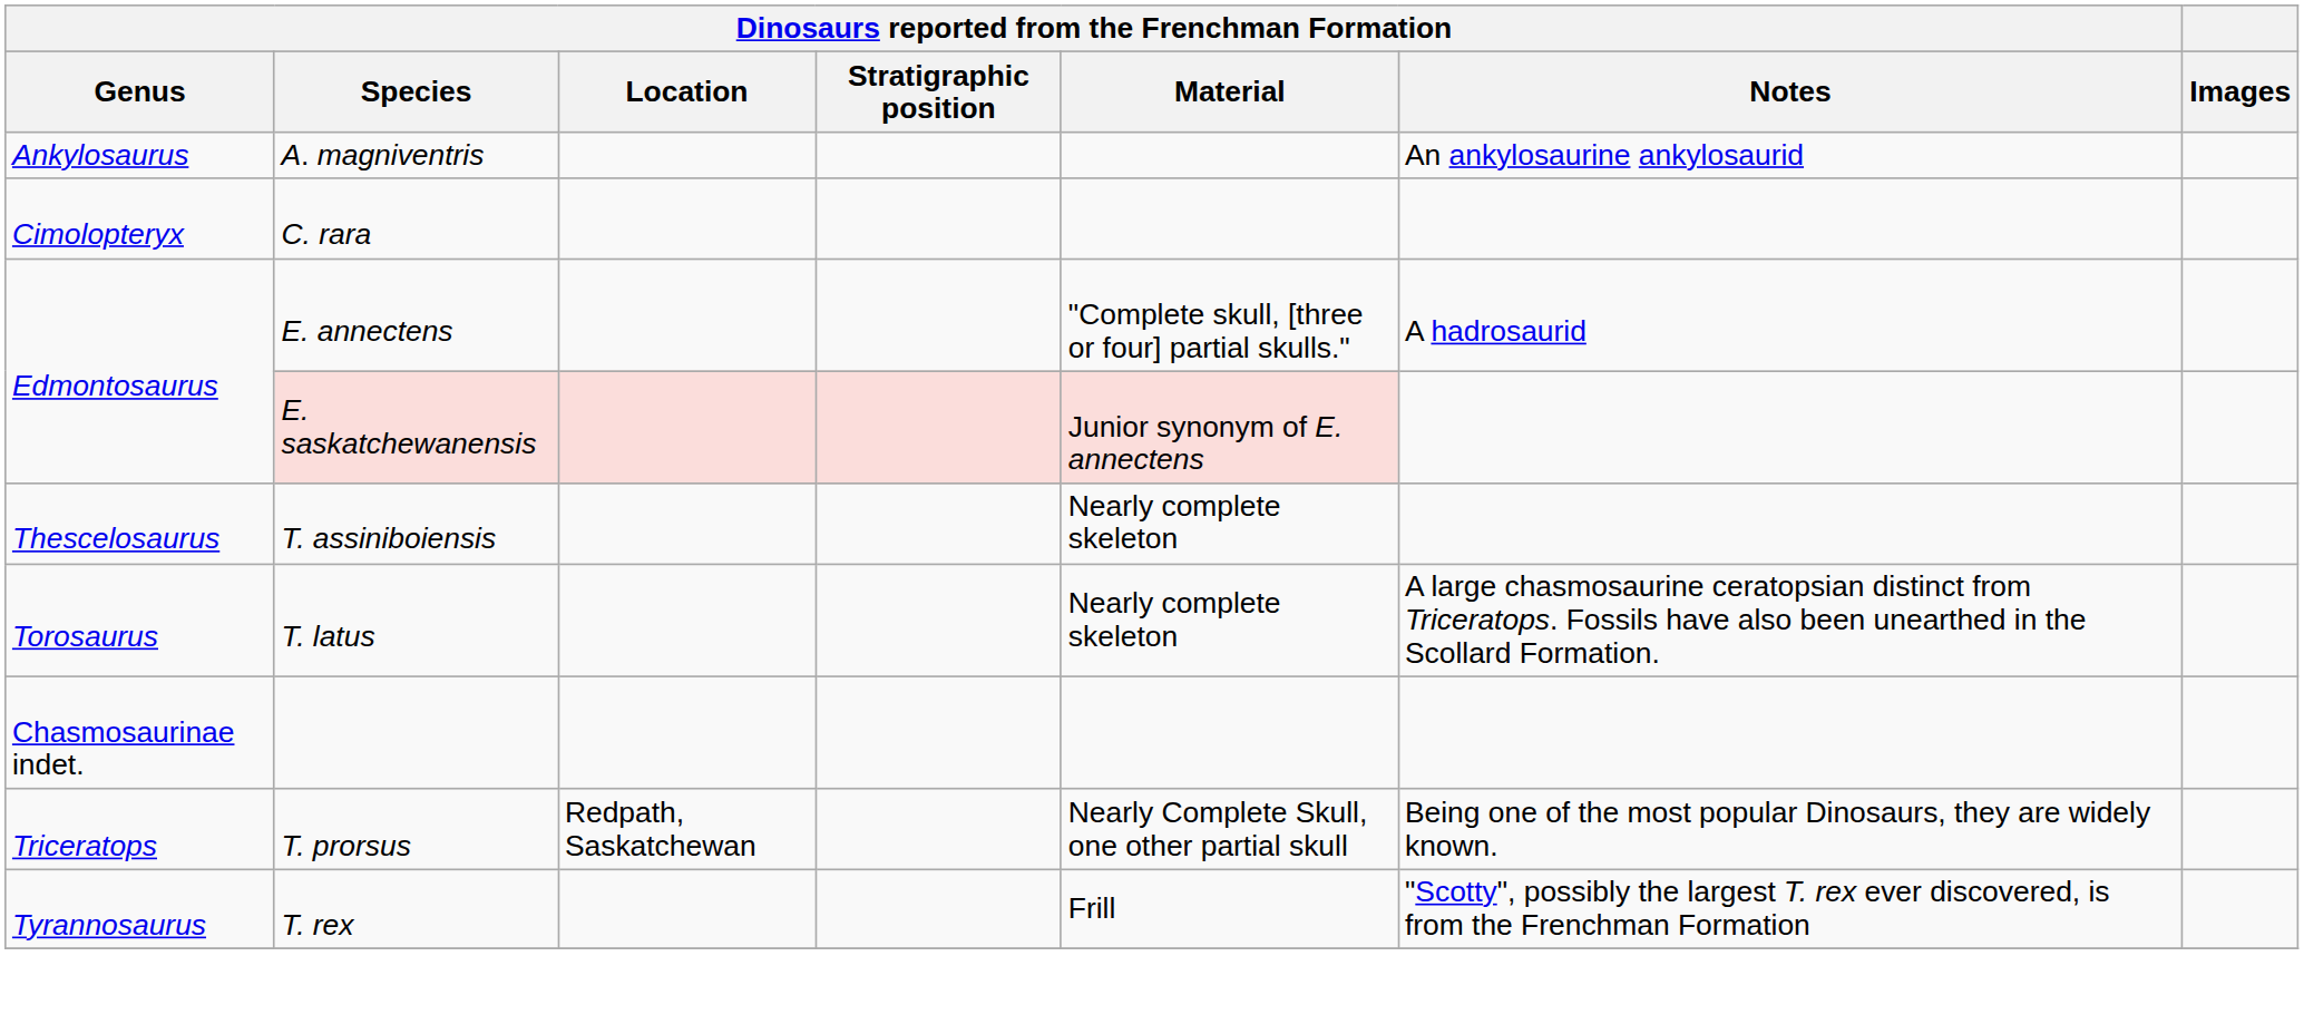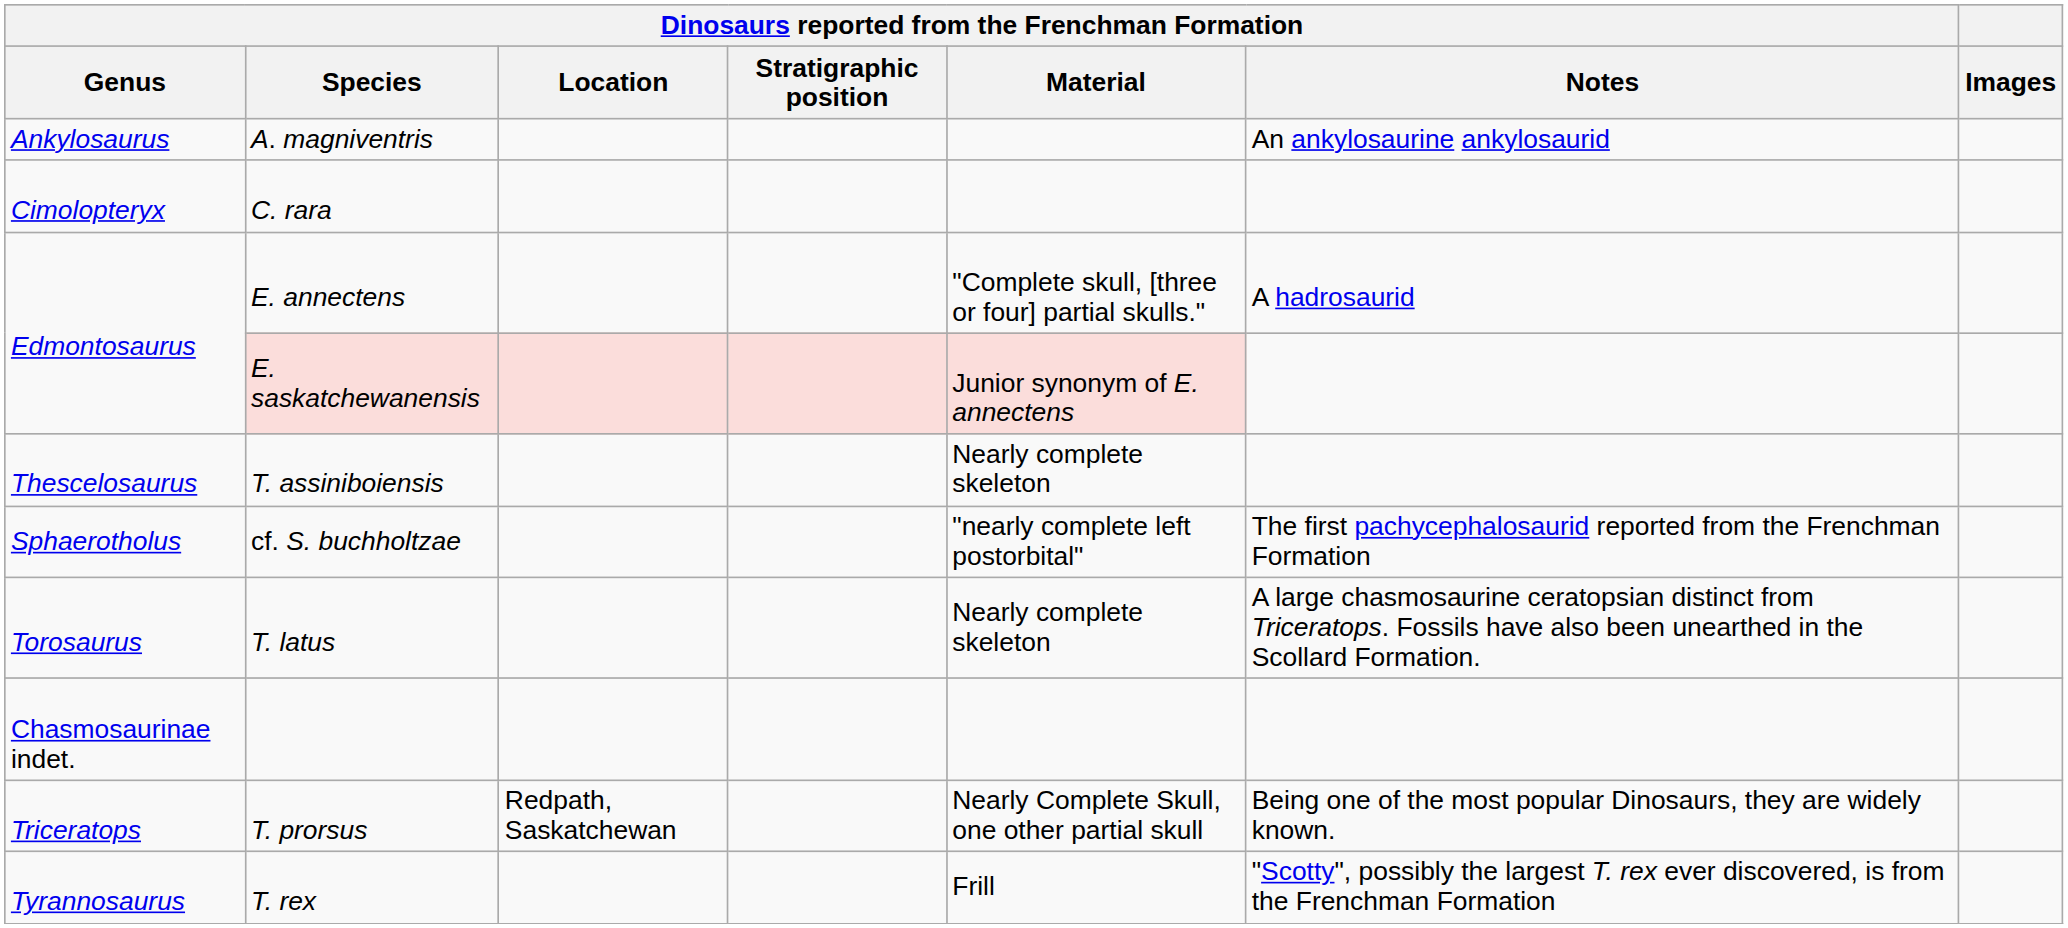+ row: Sphaerotholus | cf. S. buchholtzae | "nearly complete left postorbital" | The first pachycephalosaurid reported from the Frenchman Formation
